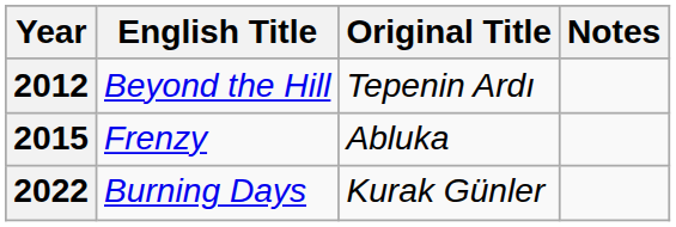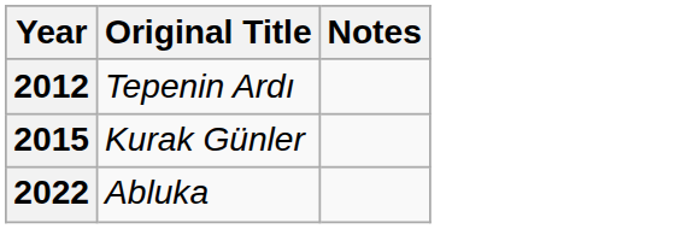- column: English Title | Beyond the Hill | Frenzy | Burning Days
2015 | Original Title: Abluka -> Kurak Günler
2022 | Original Title: Kurak Günler -> Abluka
